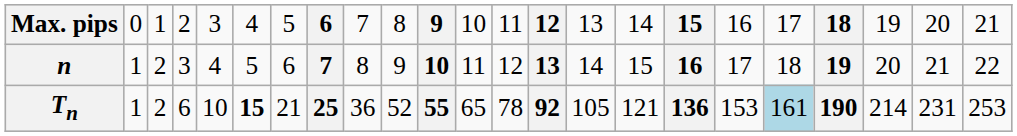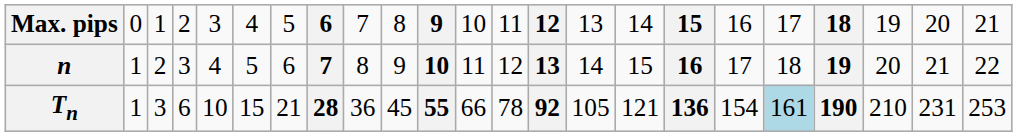Tn | column 3: 2 -> 3
Tn | column 6: bold -> normal
Tn | column 8: 25 -> 28
Tn | column 10: 52 -> 45
Tn | column 12: 65 -> 66
Tn | column 18: 153 -> 154
Tn | column 21: 214 -> 210
